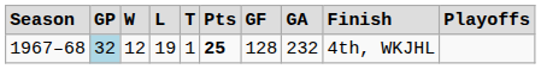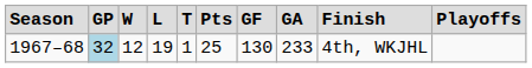1967–68 | column 6: bold -> normal
1967–68 | column 7: 128 -> 130
1967–68 | column 8: 232 -> 233
